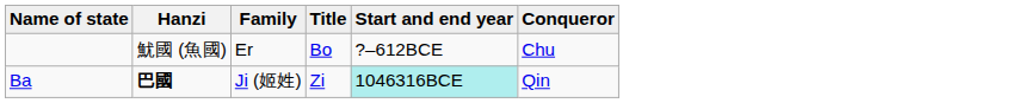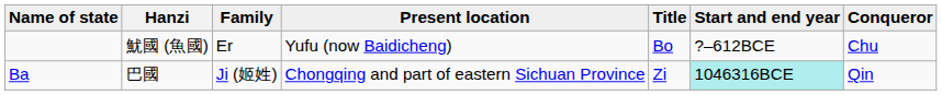+ column: Present location | Yufu (now Baidicheng) | Chongqing and part of eastern Sichuan Province
Ba | Hanzi: bold -> normal
